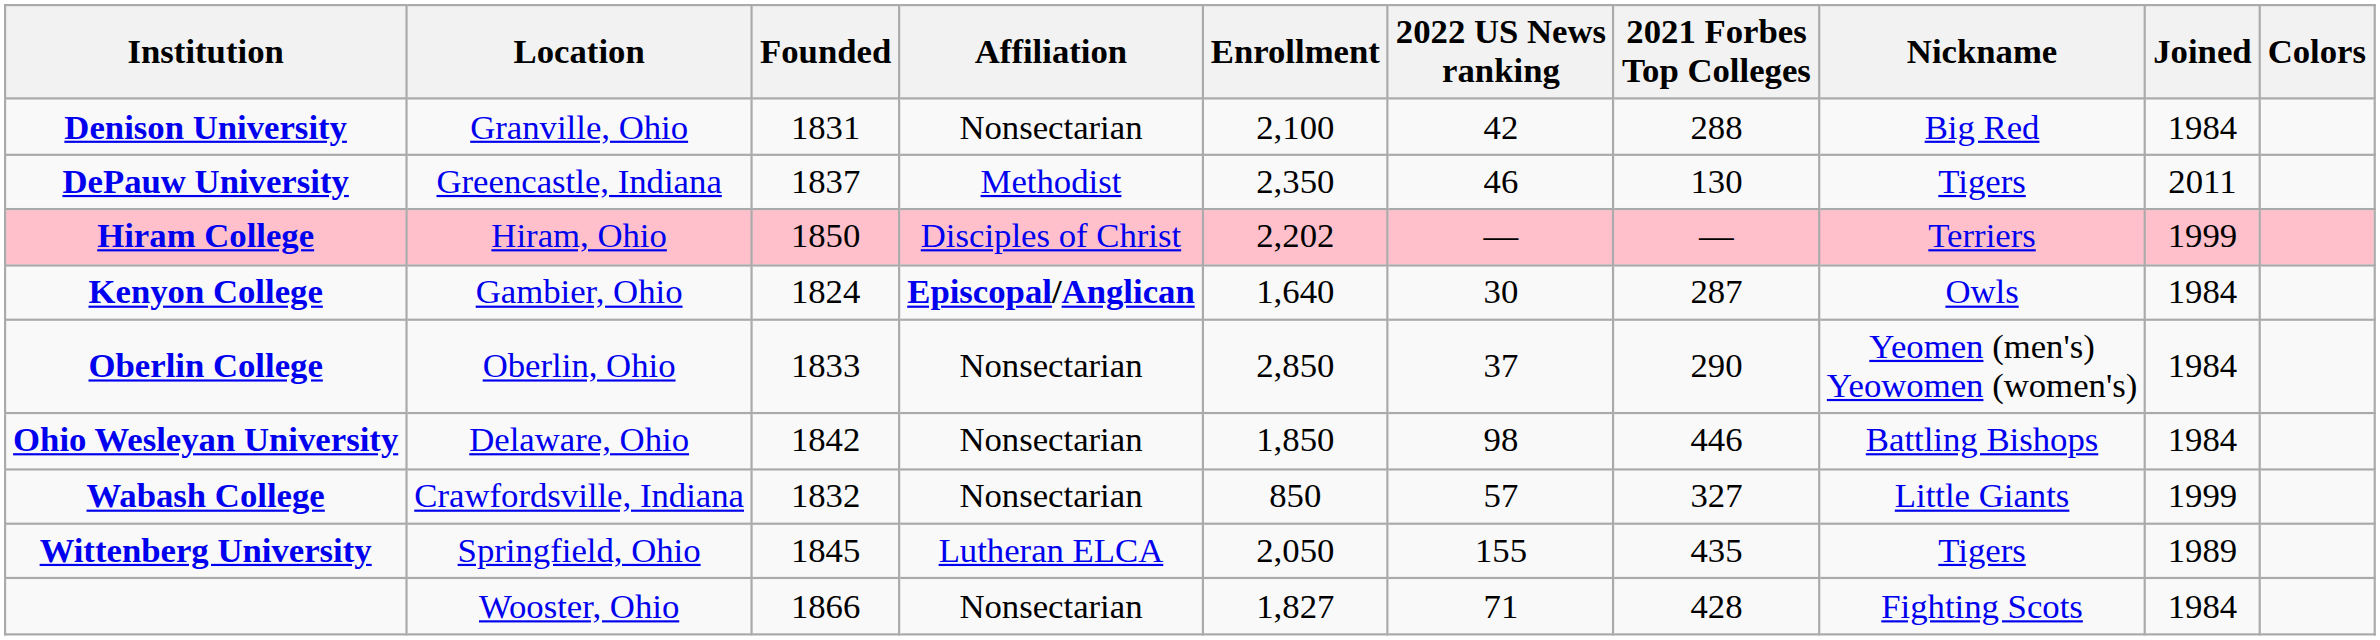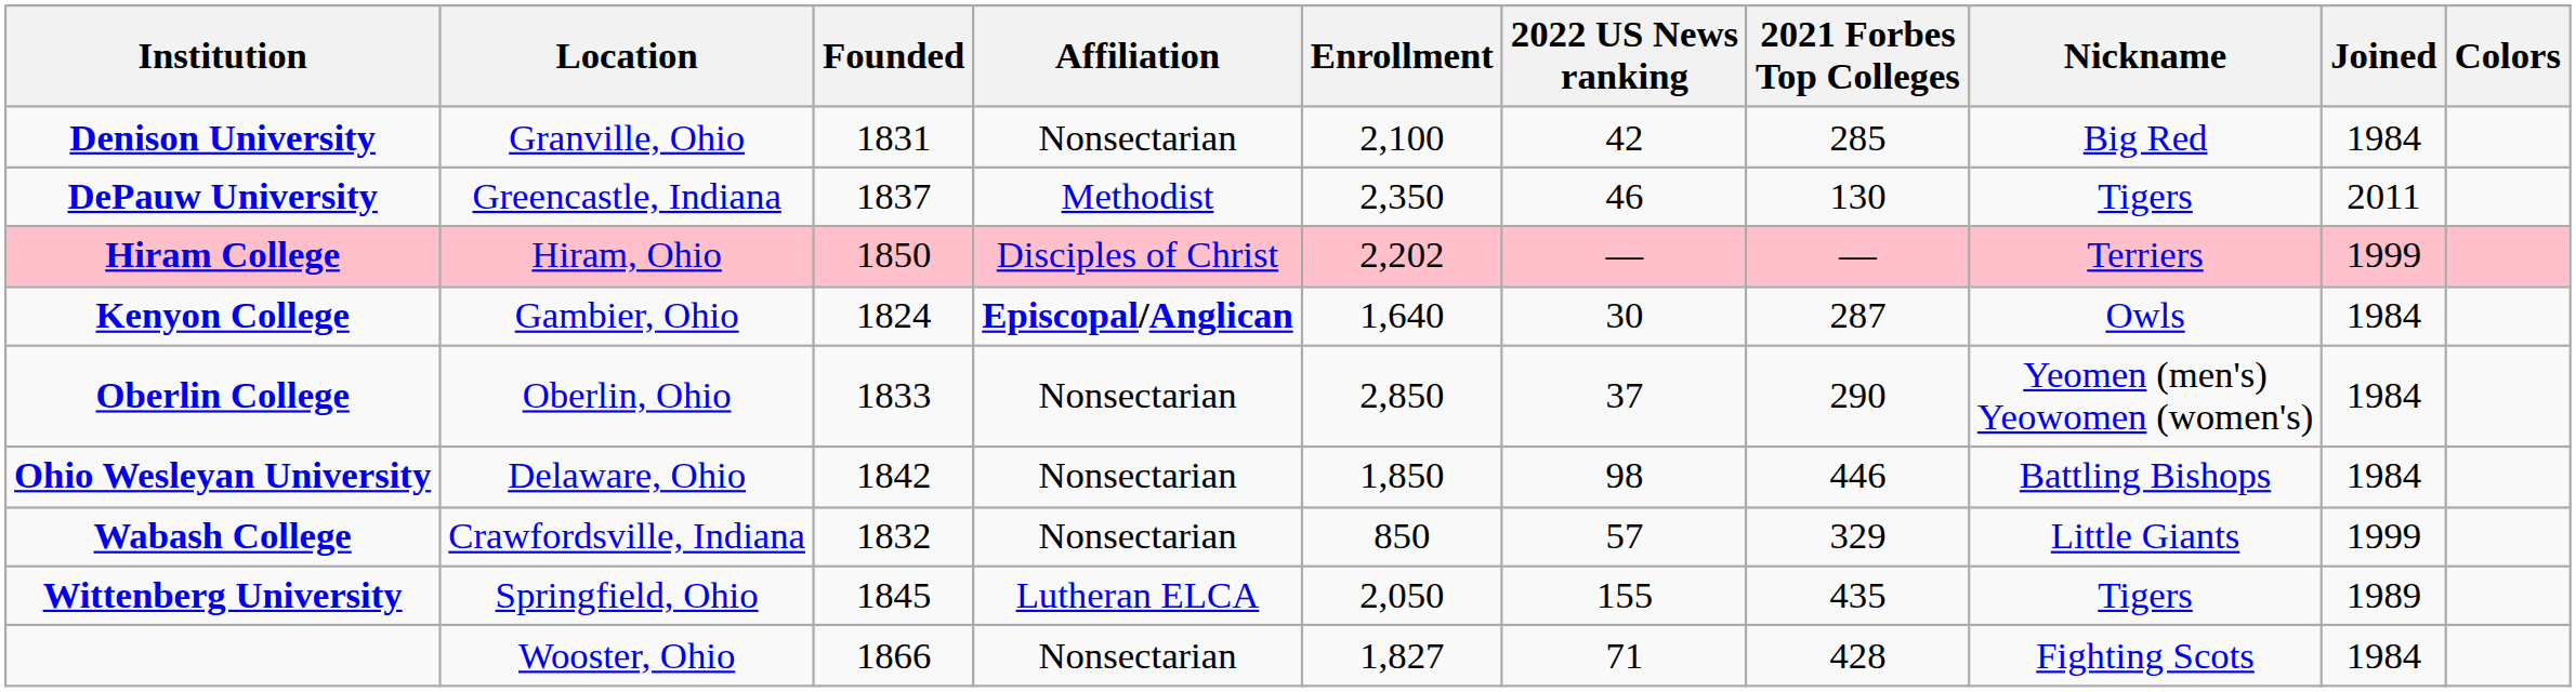Denison University | 2021 Forbes Top Colleges: 288 -> 285
Wabash College | 2021 Forbes Top Colleges: 327 -> 329
